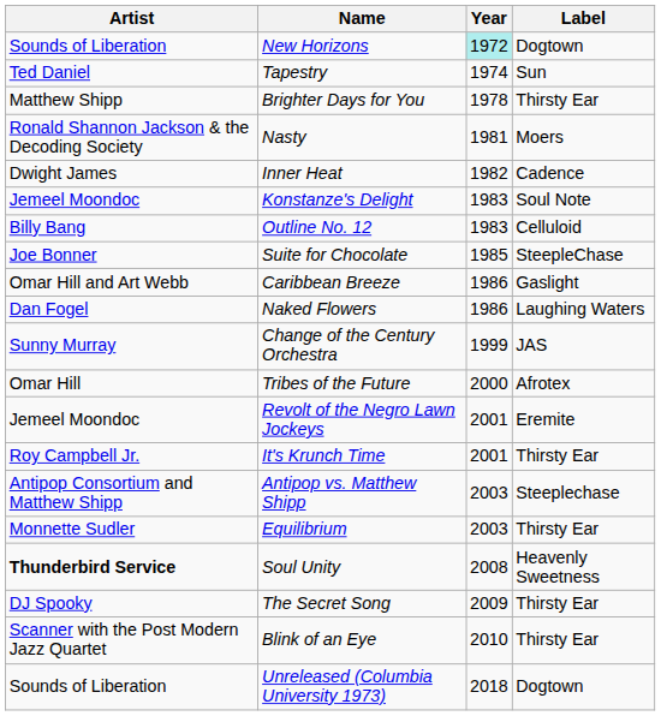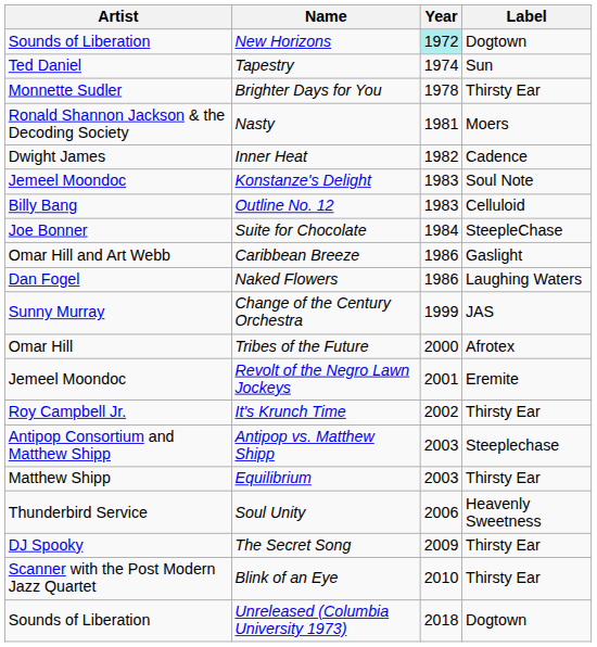Brighter Days for You | Artist: Matthew Shipp -> Monnette Sudler
Suite for Chocolate | Year: 1985 -> 1984
It's Krunch Time | Year: 2001 -> 2002
Equilibrium | Artist: Monnette Sudler -> Matthew Shipp
Soul Unity | Artist: bold -> normal
Soul Unity | Year: 2008 -> 2006
